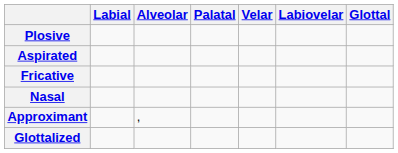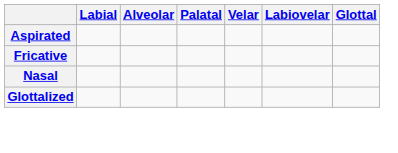- row: Plosive
- row: Approximant | ,
